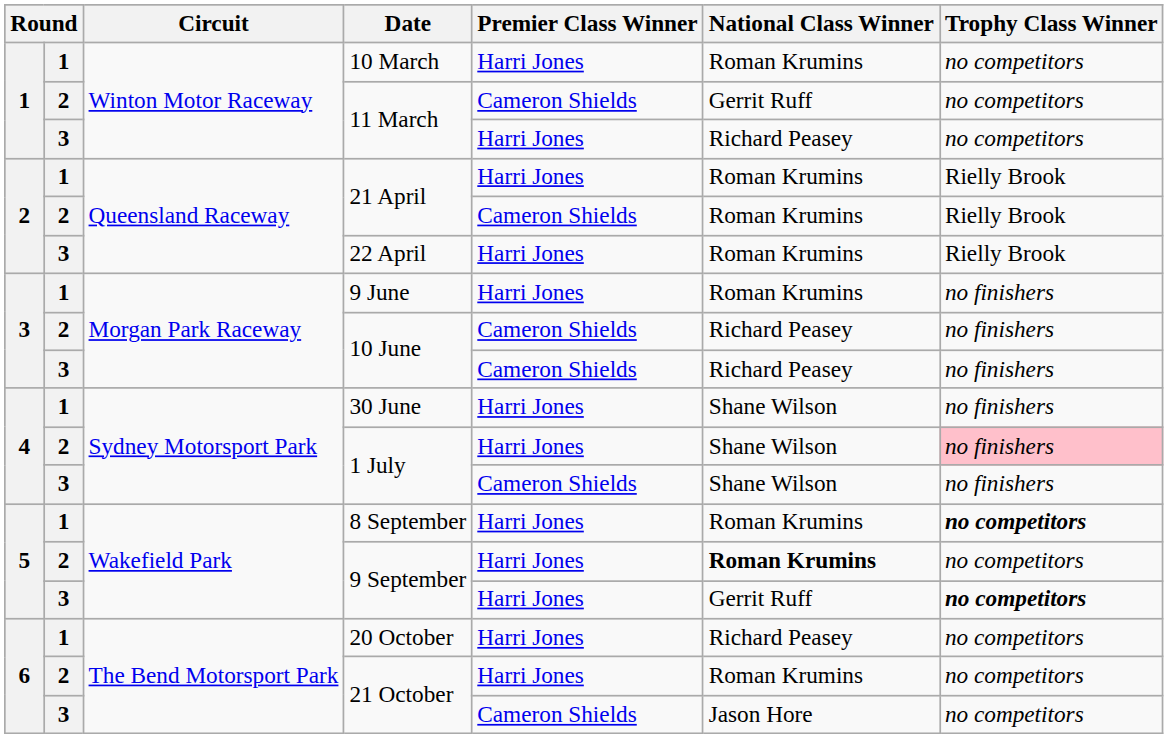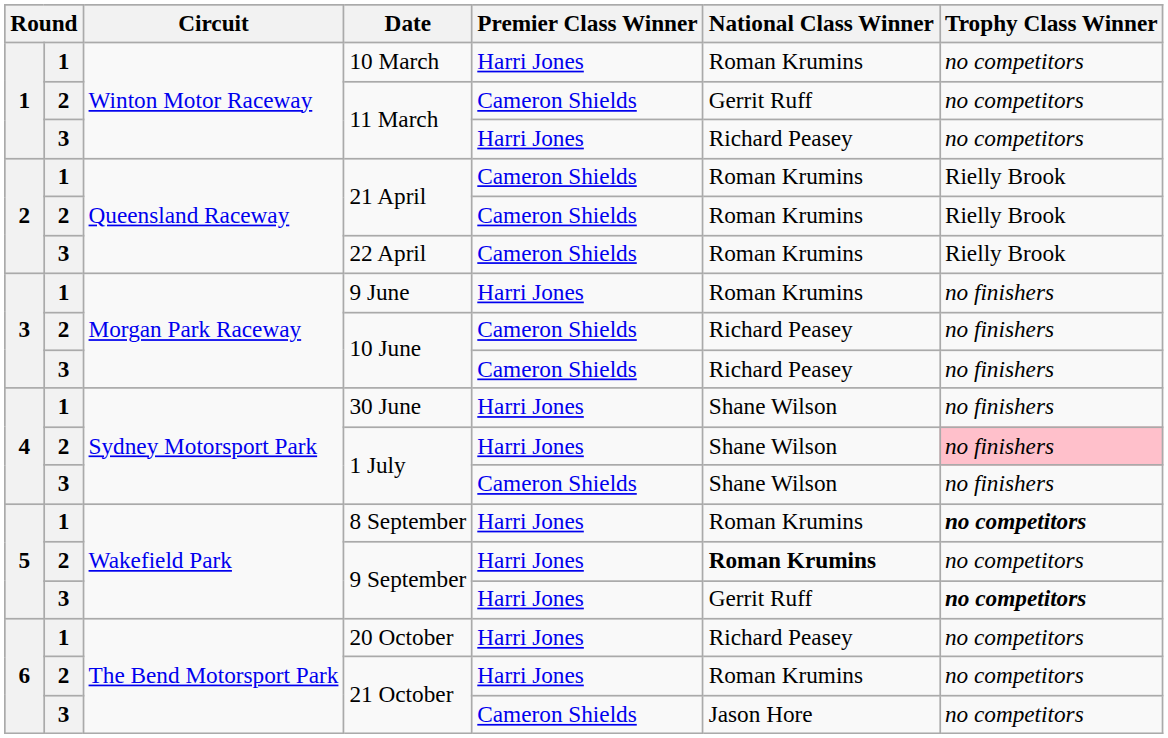1 / 21 April | Premier Class Winner: Harri Jones -> Cameron Shields
22 April | Premier Class Winner: Harri Jones -> Cameron Shields
